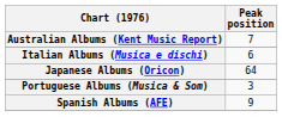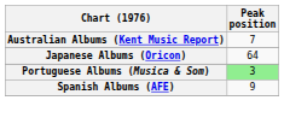- row: Italian Albums (Musica e dischi) | 6
Portuguese Albums (Musica & Som) | Peak position: no background -> lightgreen background
